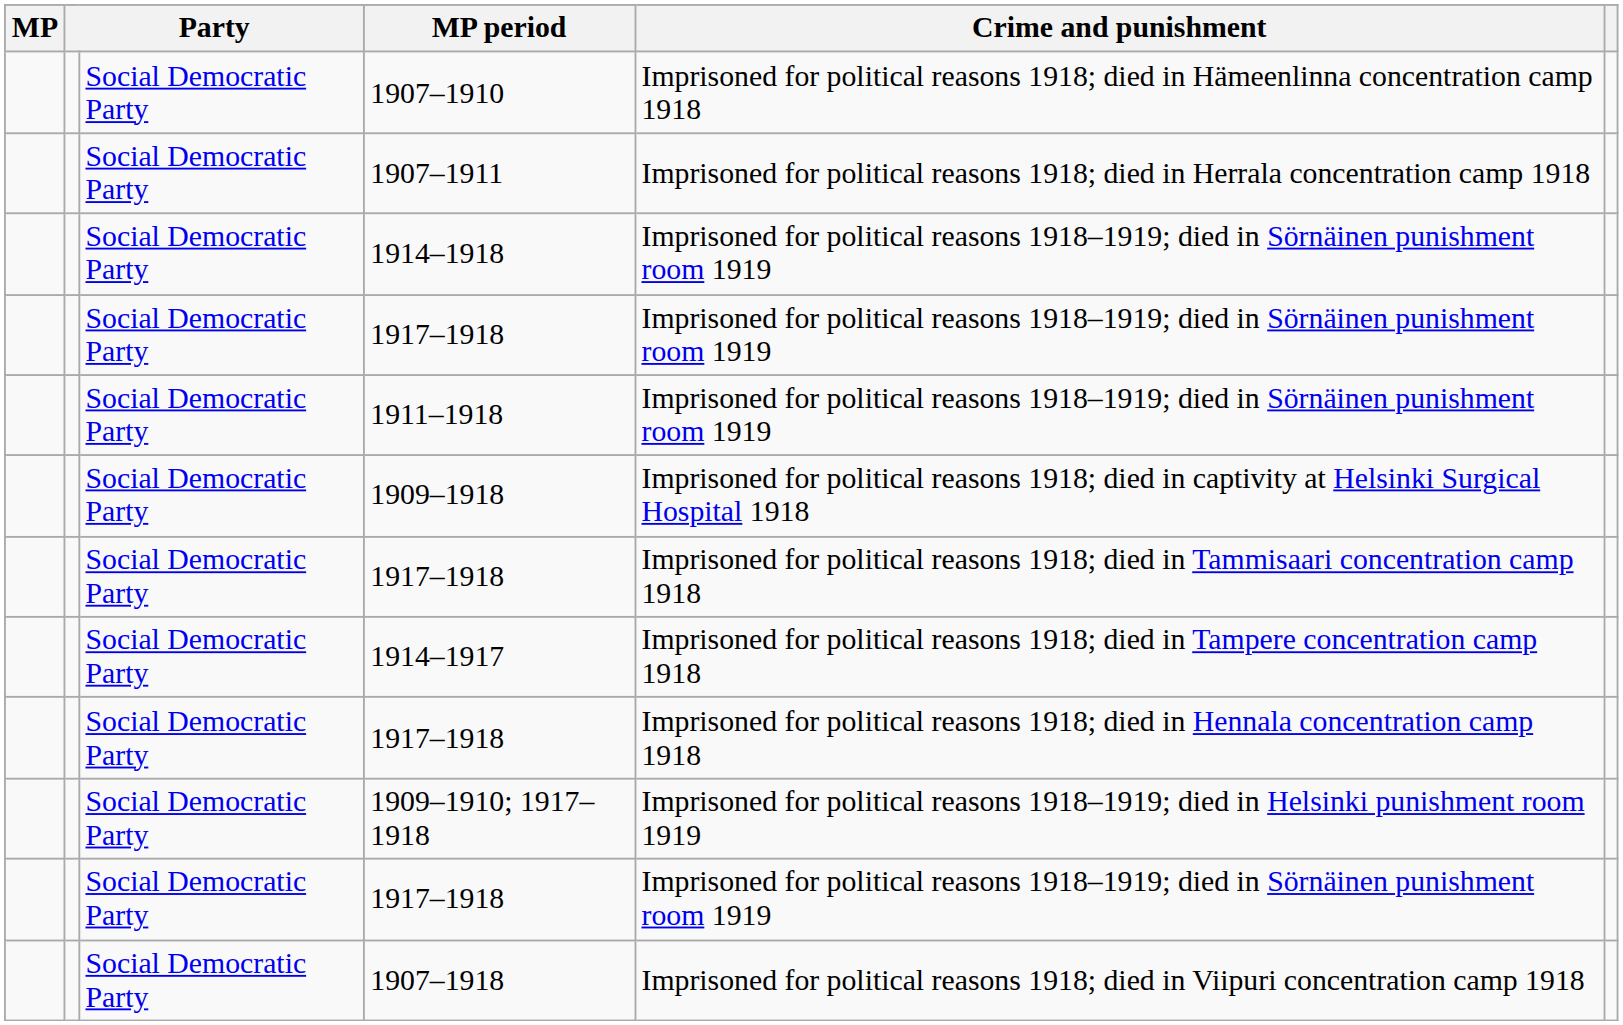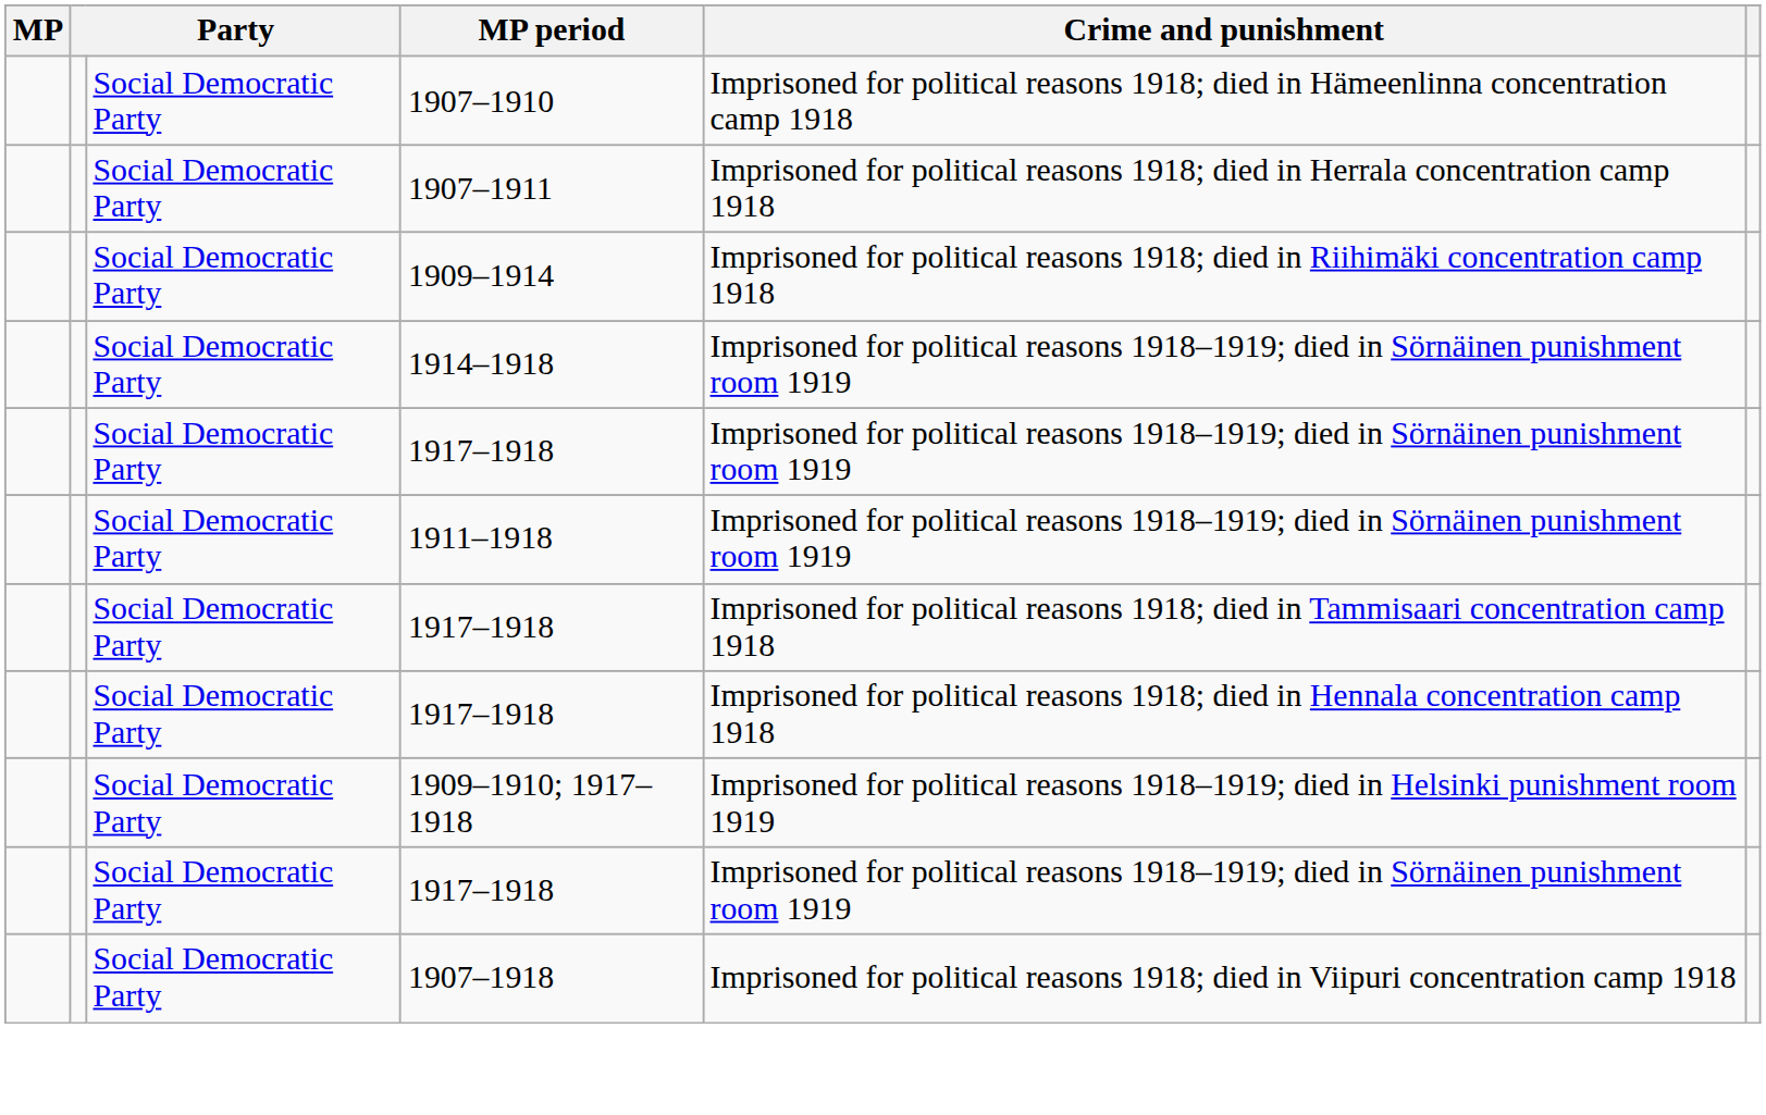+ row: Social Democratic Party | 1909–1914 | Imprisoned for political reasons 1918; died in Riihimäki concentration camp 1918
- row: Social Democratic Party | 1909–1918 | Imprisoned for political reasons 1918; died in captivity at Helsinki Surgical Hospital 1918
- row: Social Democratic Party | 1914–1917 | Imprisoned for political reasons 1918; died in Tampere concentration camp 1918
